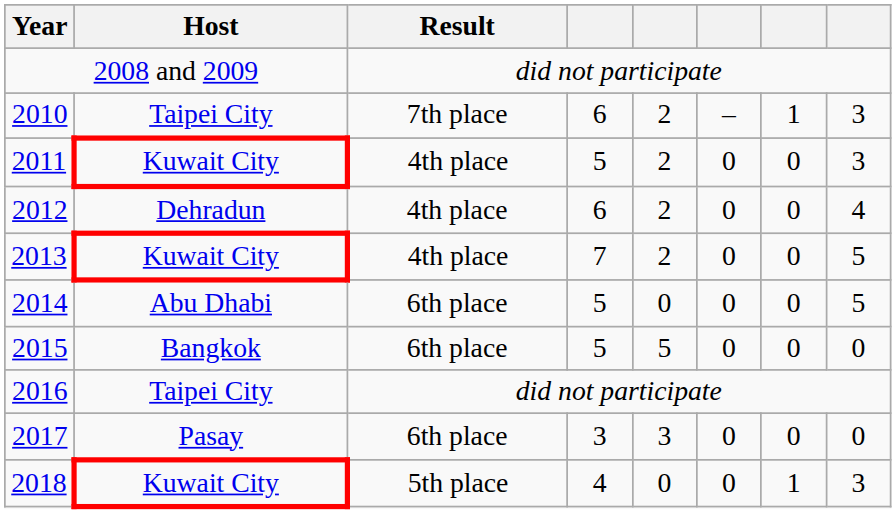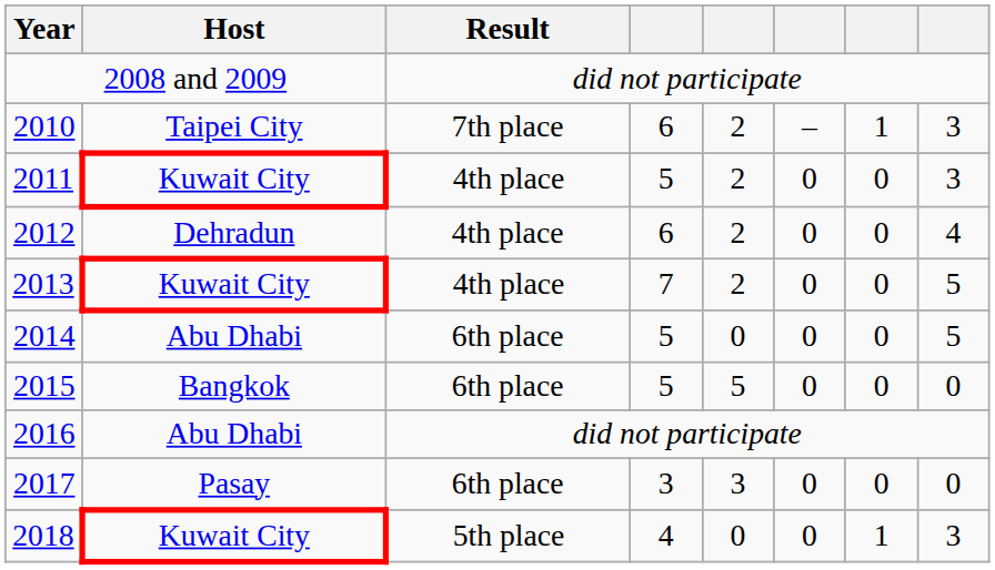2016 | Host: Taipei City -> Abu Dhabi
